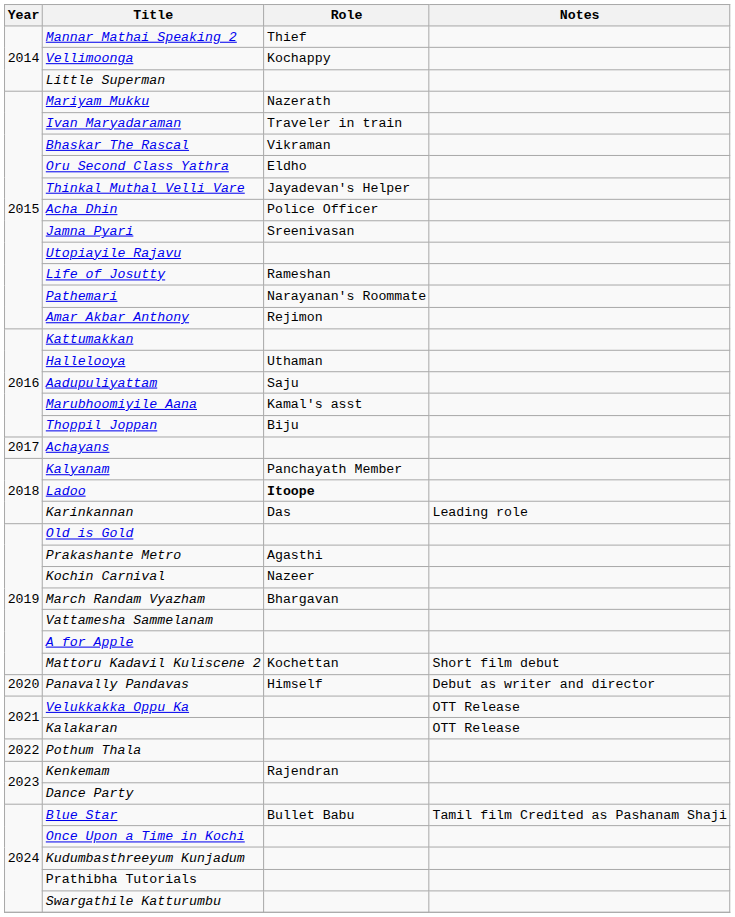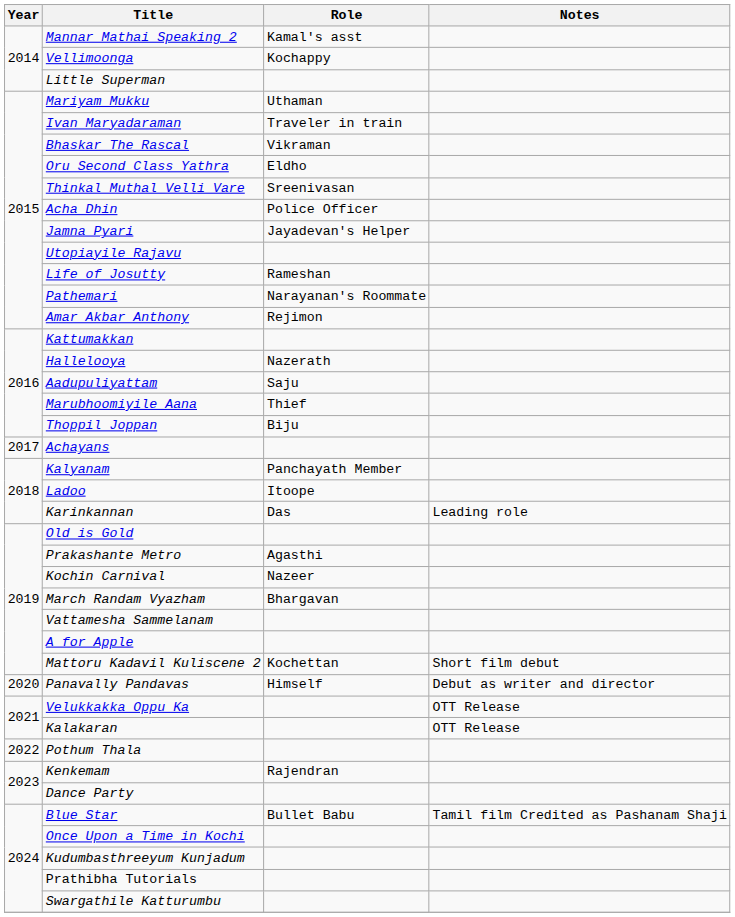Mannar Mathai Speaking 2 | Role: Thief -> Kamal's asst
Mariyam Mukku | Role: Nazerath -> Uthaman
Thinkal Muthal Velli Vare | Role: Jayadevan's Helper -> Sreenivasan
Jamna Pyari | Role: Sreenivasan -> Jayadevan's Helper
Hallelooya | Role: Uthaman -> Nazerath
Marubhoomiyile Aana | Role: Kamal's asst -> Thief
Ladoo | Role: bold -> normal
